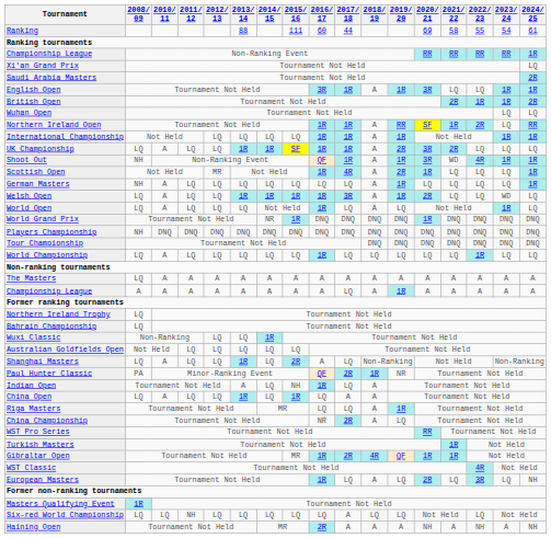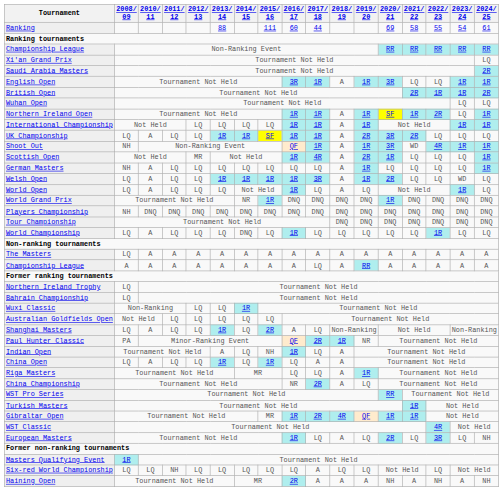Championship League / Non-Ranking Event | 2024/ 25: 1R -> RR
Northern Ireland Open | 2019/ 20: RR -> 1R
Northern Ireland Open | 2024/ 25: RR -> 1R
World Championship | 2014/ 15: LQ -> DNQ
Championship League / A | 2019/ 20: 1R -> RR
